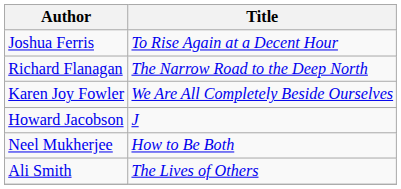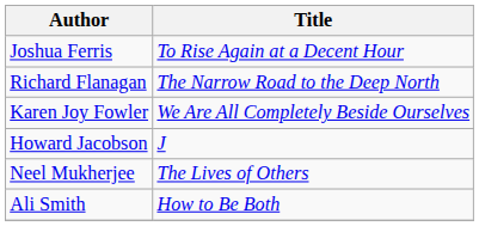Neel Mukherjee | Title: How to Be Both -> The Lives of Others
Ali Smith | Title: The Lives of Others -> How to Be Both
